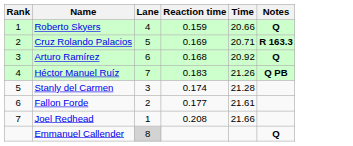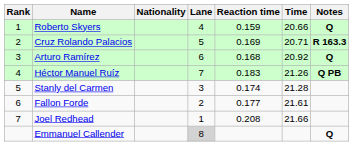+ column: Nationality
